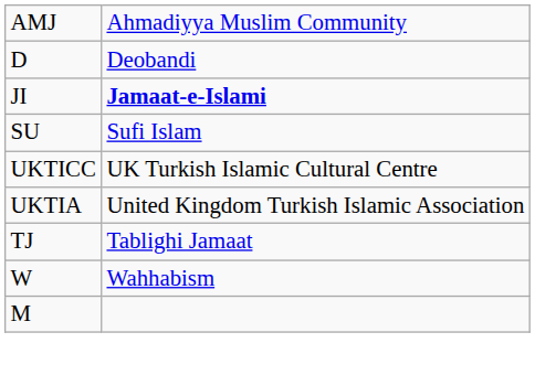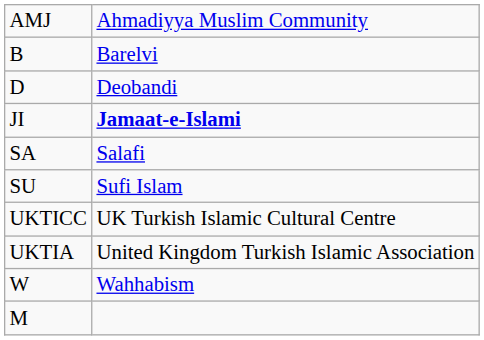+ row: B | Barelvi
+ row: SA | Salafi
- row: TJ | Tablighi Jamaat
